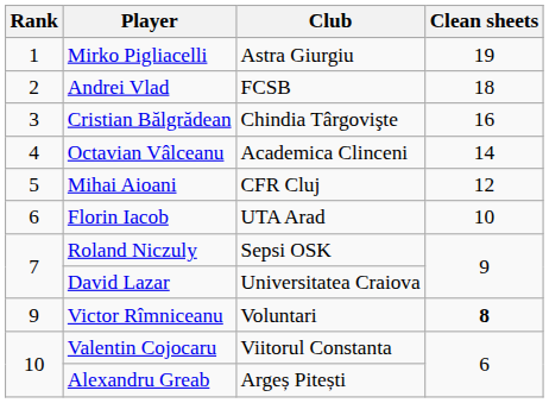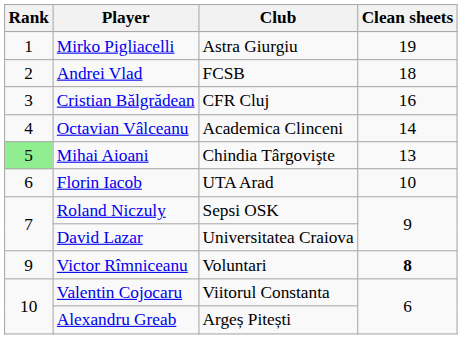Cristian Bălgrădean | Club: Chindia Târgovişte -> CFR Cluj
Mihai Aioani | Rank: no background -> lightgreen background
Mihai Aioani | Club: CFR Cluj -> Chindia Târgovişte
Mihai Aioani | Clean sheets: 12 -> 13
